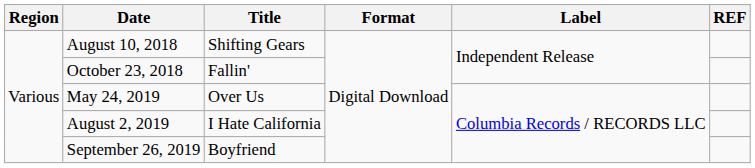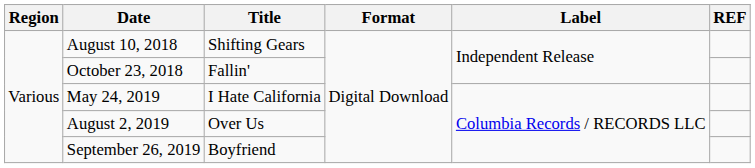May 24, 2019 | Title: Over Us -> I Hate California
August 2, 2019 | Title: I Hate California -> Over Us
